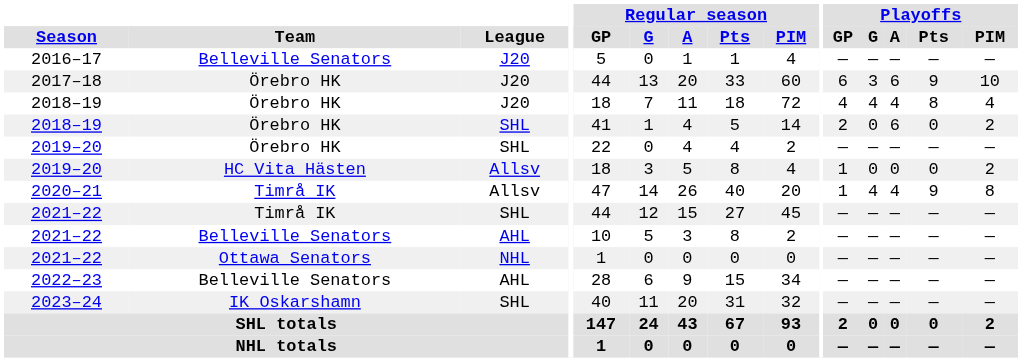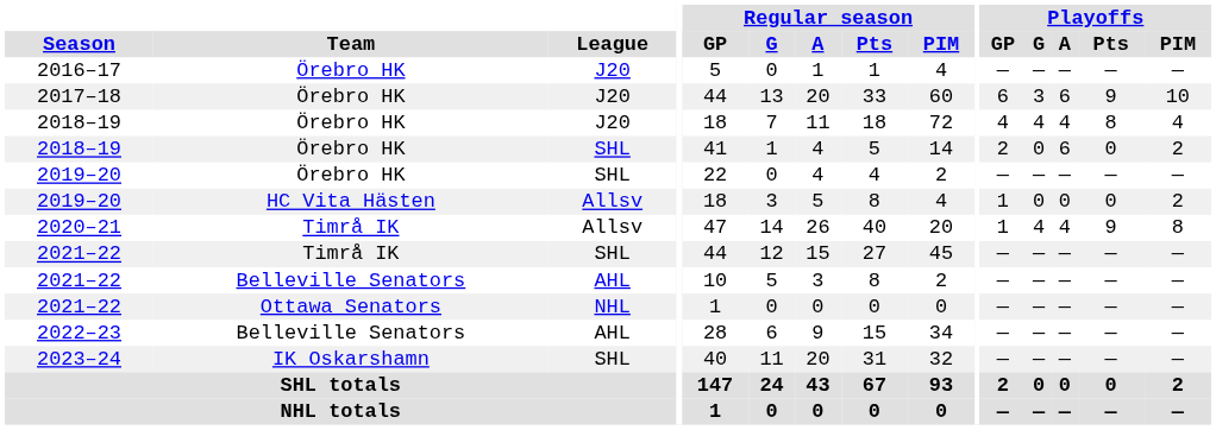2016–17 | Team: Belleville Senators -> Örebro HK
